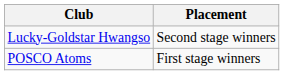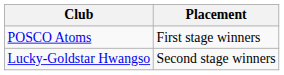rows swapped: POSCO Atoms <-> Lucky-Goldstar Hwangso
